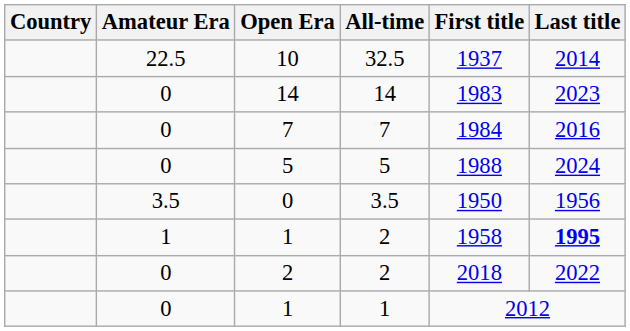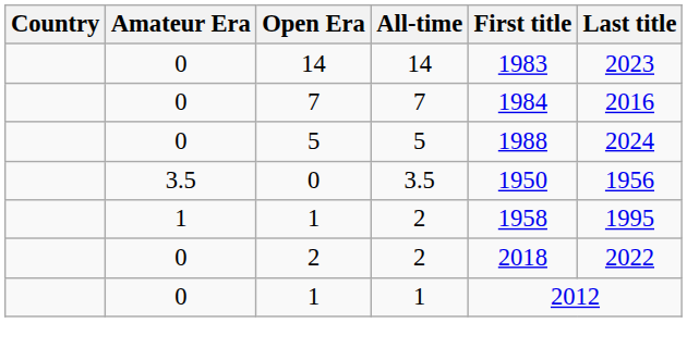- row: 22.5 | 10 | 32.5 | 1937 | 2014
1 / 2 | Last title: bold -> normal
